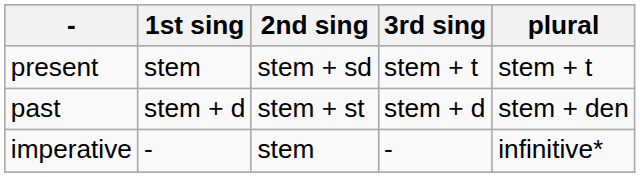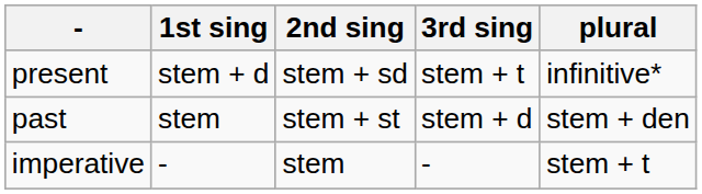present | 1st sing: stem -> stem + d
present | plural: stem + t -> infinitive*
past | 1st sing: stem + d -> stem
imperative | plural: infinitive* -> stem + t
